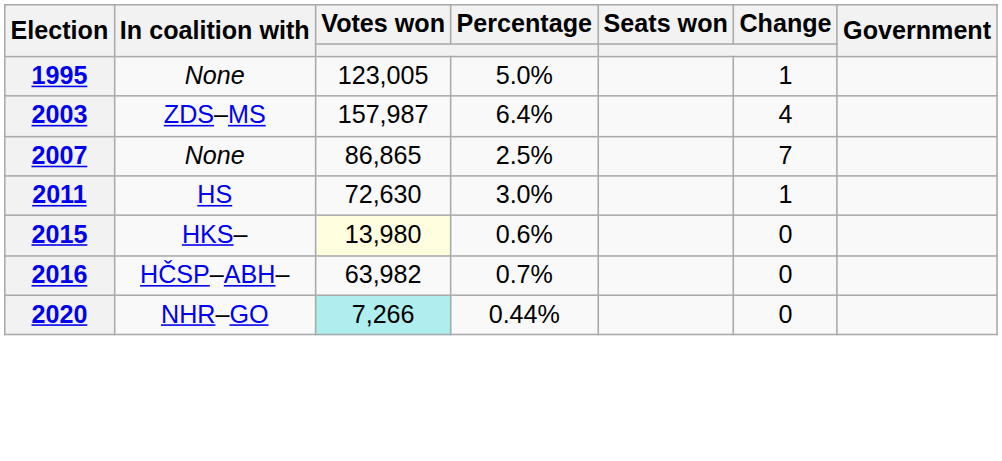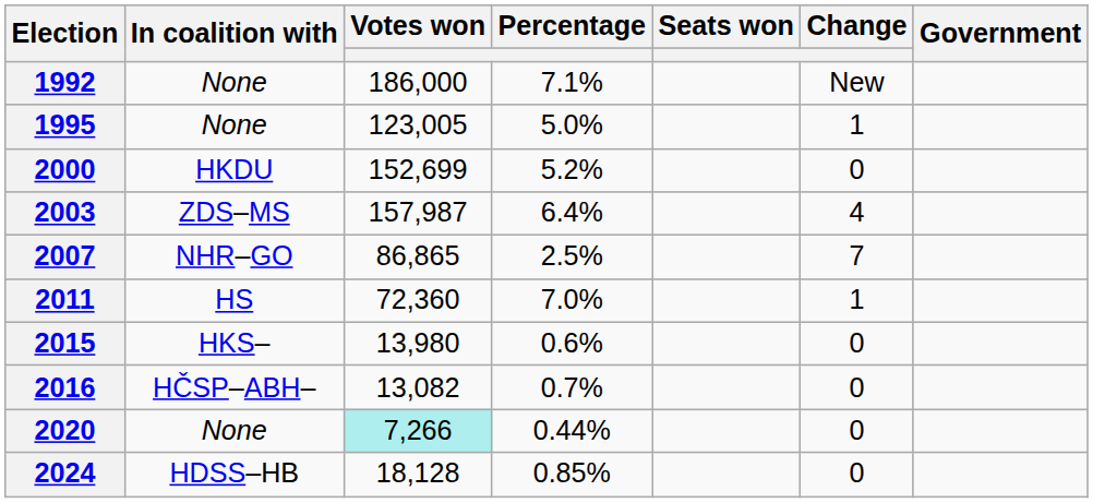+ row: 1992 | None | 186,000 | 7.1% | New
+ row: 2000 | HKDU | 152,699 | 5.2% | 0
2007 | In coalition with: None -> NHR–GO
2011 | Votes won: 72,630 -> 72,360
2011 | Percentage: 3.0% -> 7.0%
2015 | Votes won: lightyellow background -> no background
2016 | Votes won: 63,982 -> 13,082
2020 | In coalition with: NHR–GO -> None
+ row: 2024 | HDSS–HB | 18,128 | 0.85% | 0
